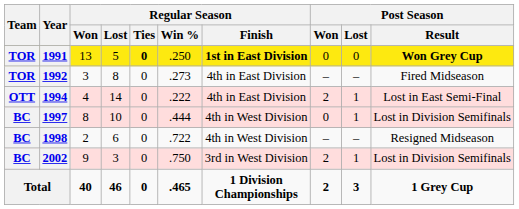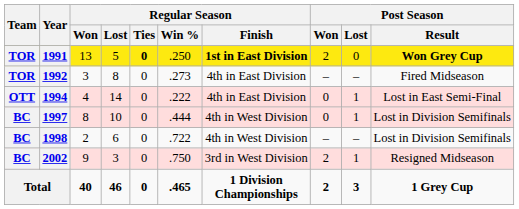1991 | Post Season / Won: 0 -> 2
1994 | Post Season / Won: 2 -> 0
1998 | Post Season / Result: Resigned Midseason -> Lost in Division Semifinals
2002 | Post Season / Result: Lost in Division Semifinals -> Resigned Midseason
